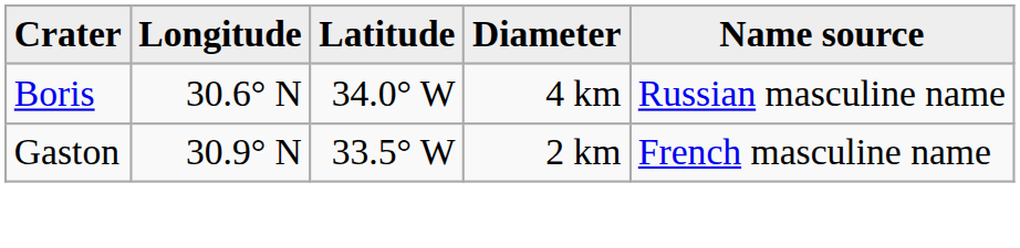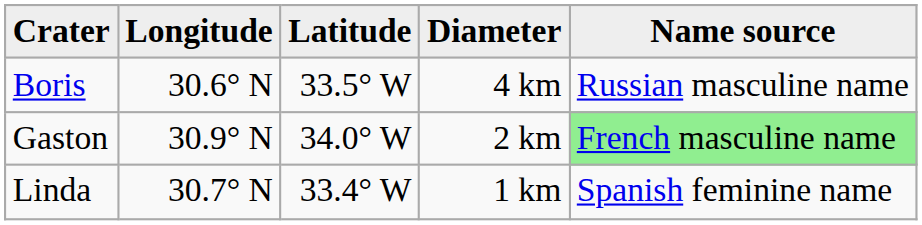Boris | Latitude: 34.0° W -> 33.5° W
Gaston | Latitude: 33.5° W -> 34.0° W
Gaston | Name source: no background -> lightgreen background
+ row: Linda | 30.7° N | 33.4° W | 1 km | Spanish feminine name
